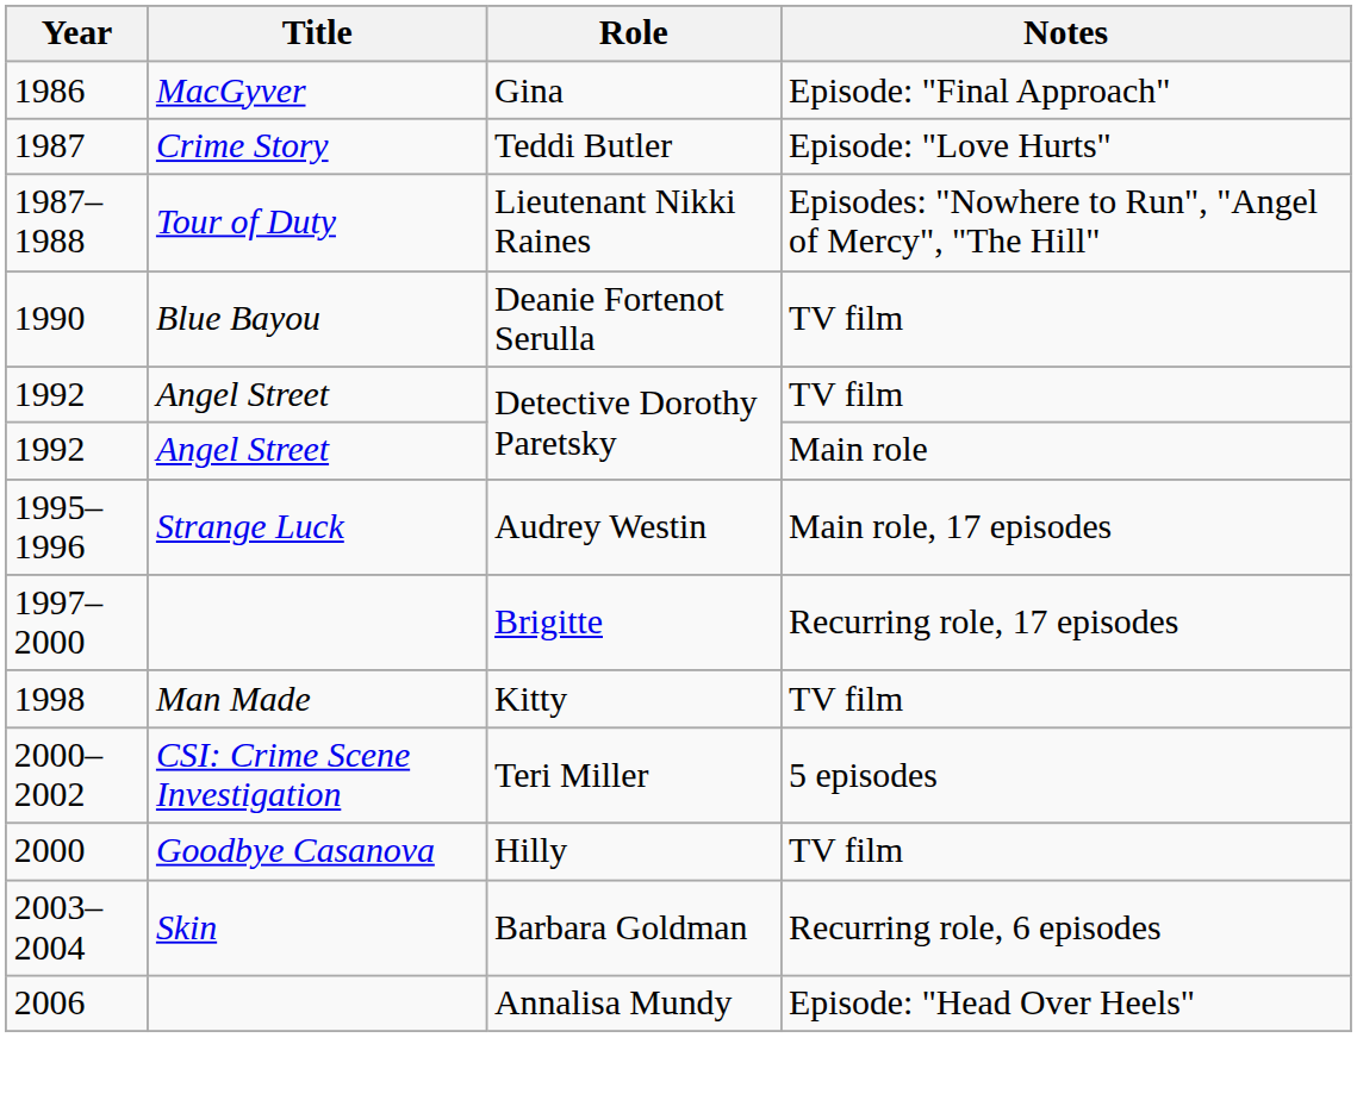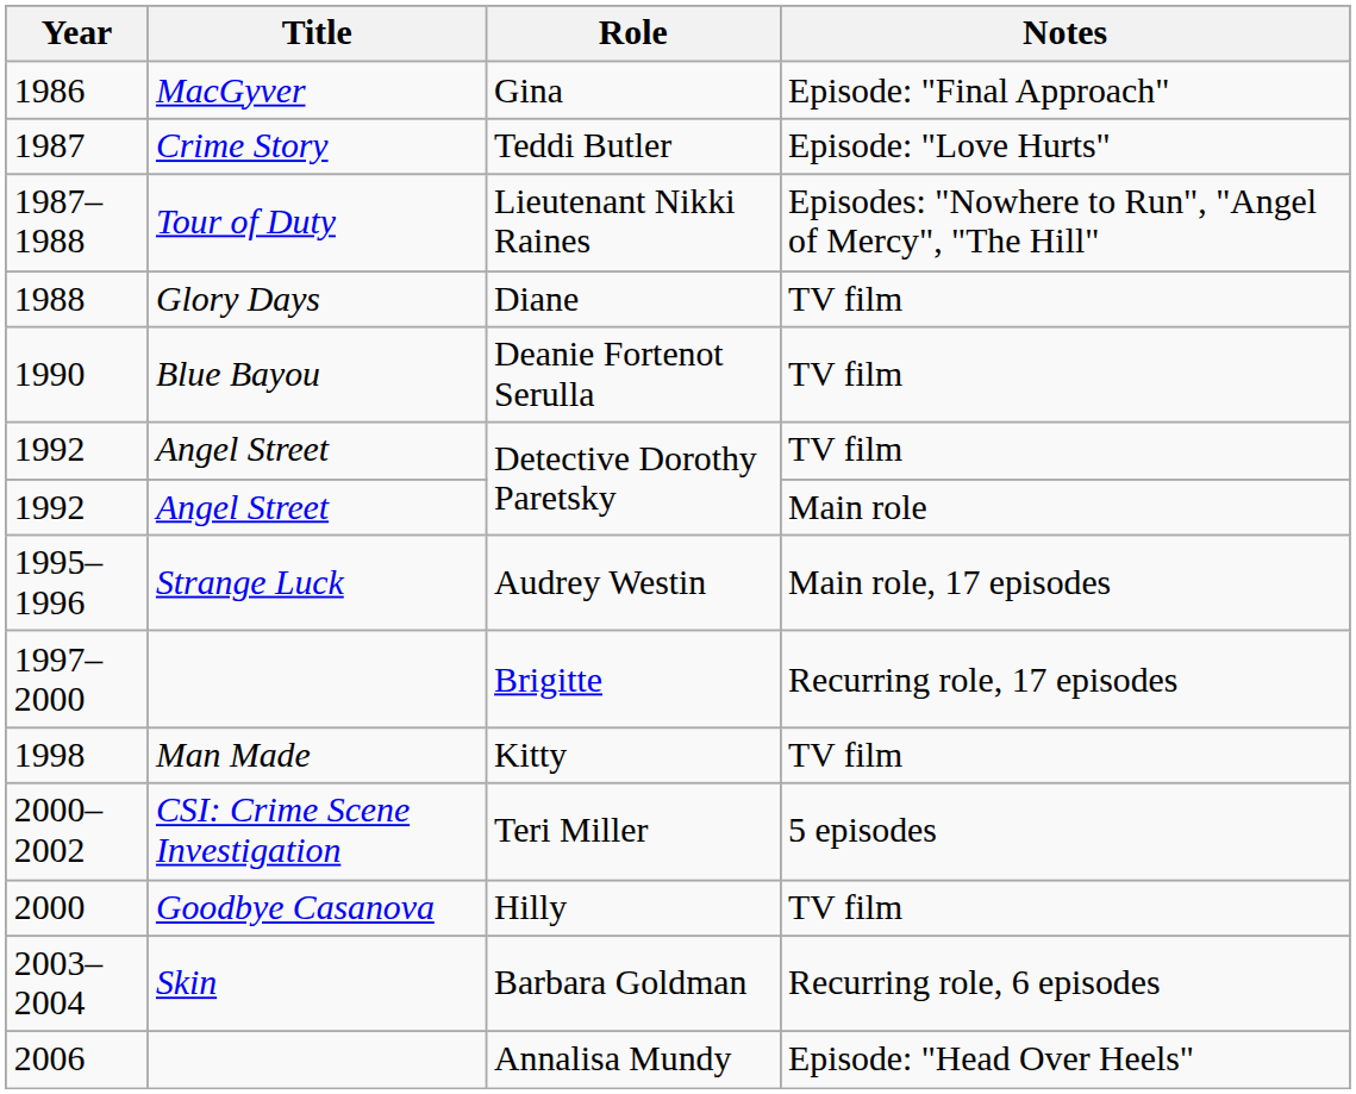+ row: 1988 | Glory Days | Diane | TV film
